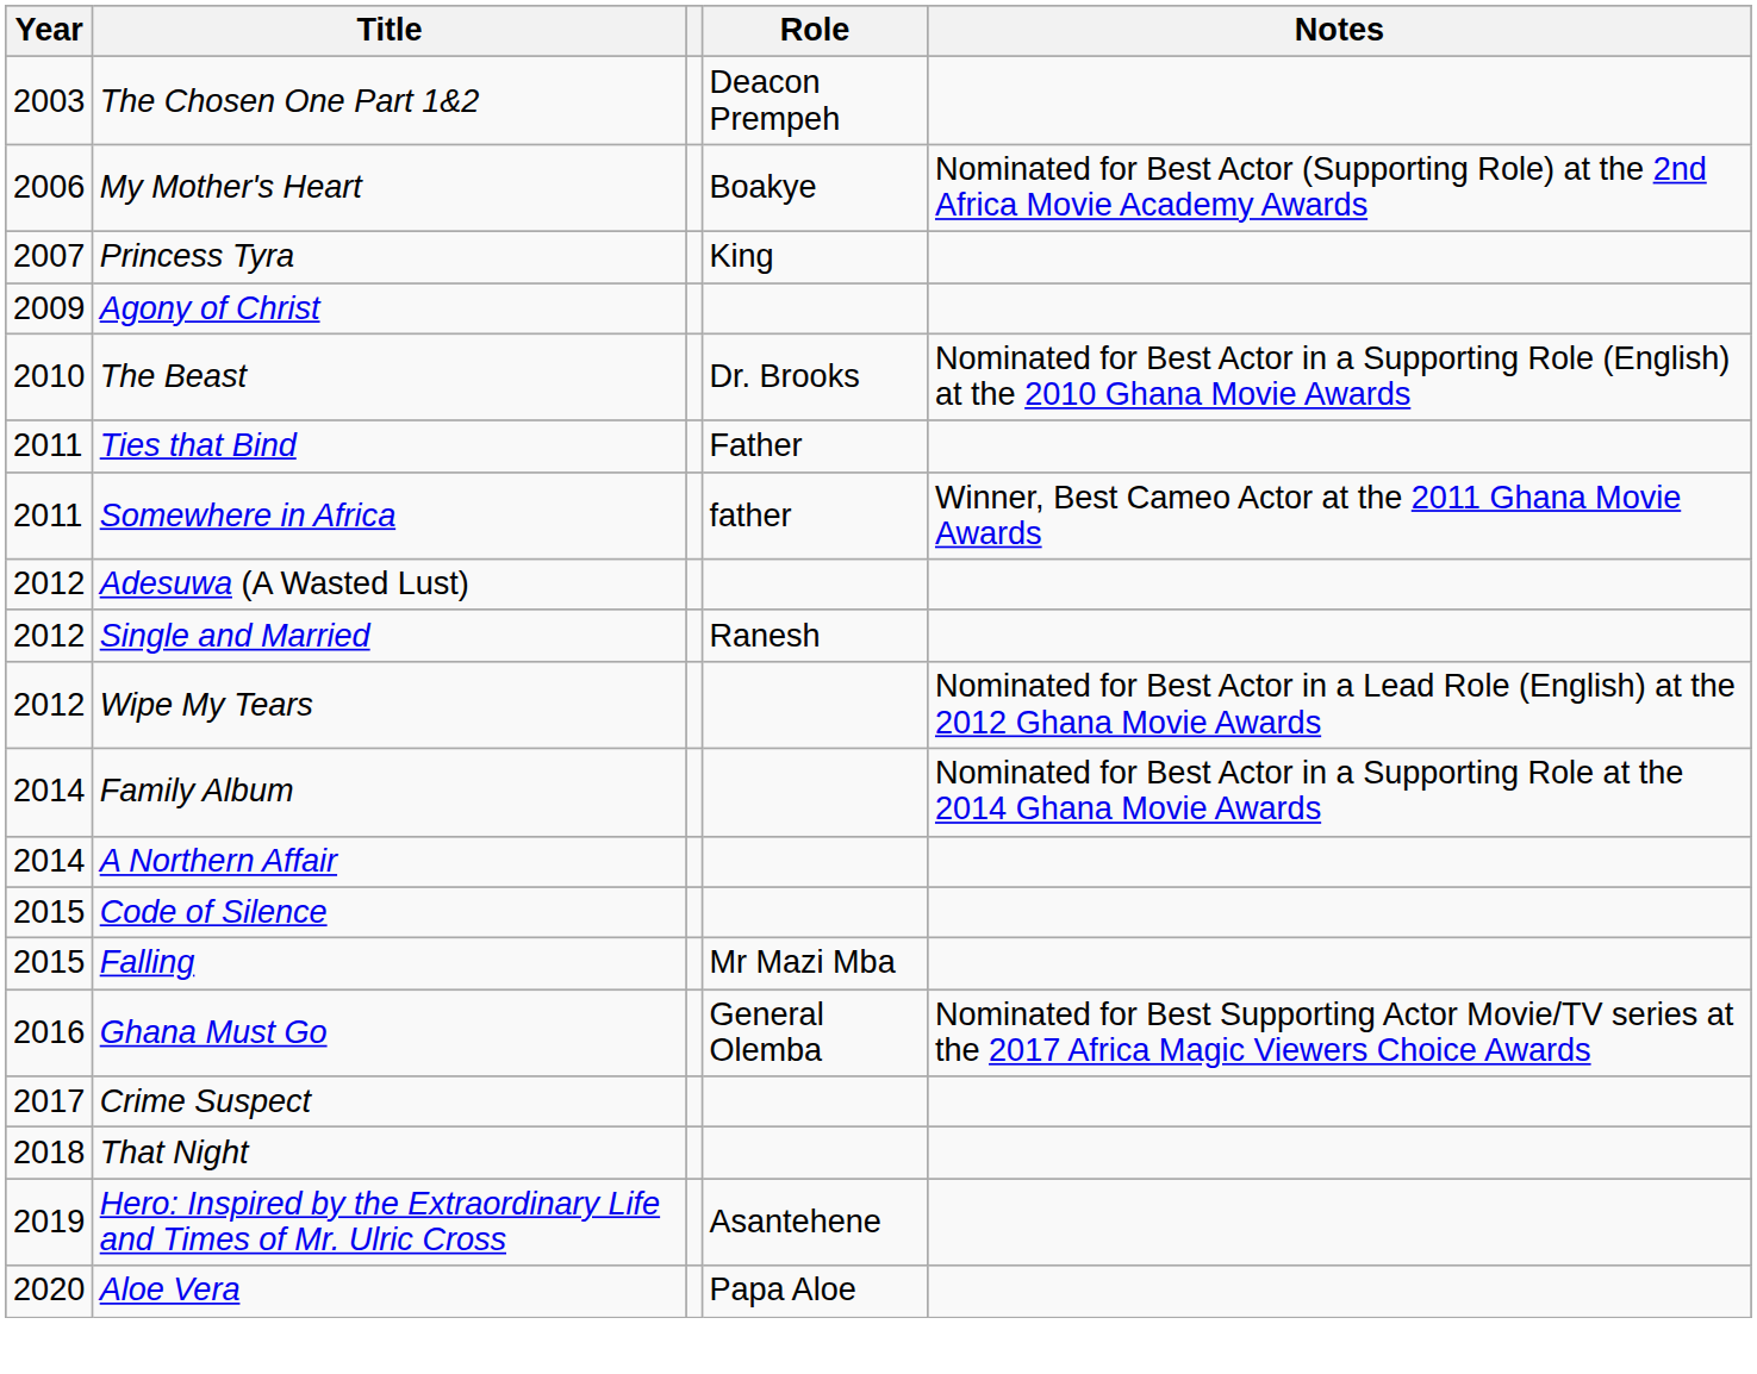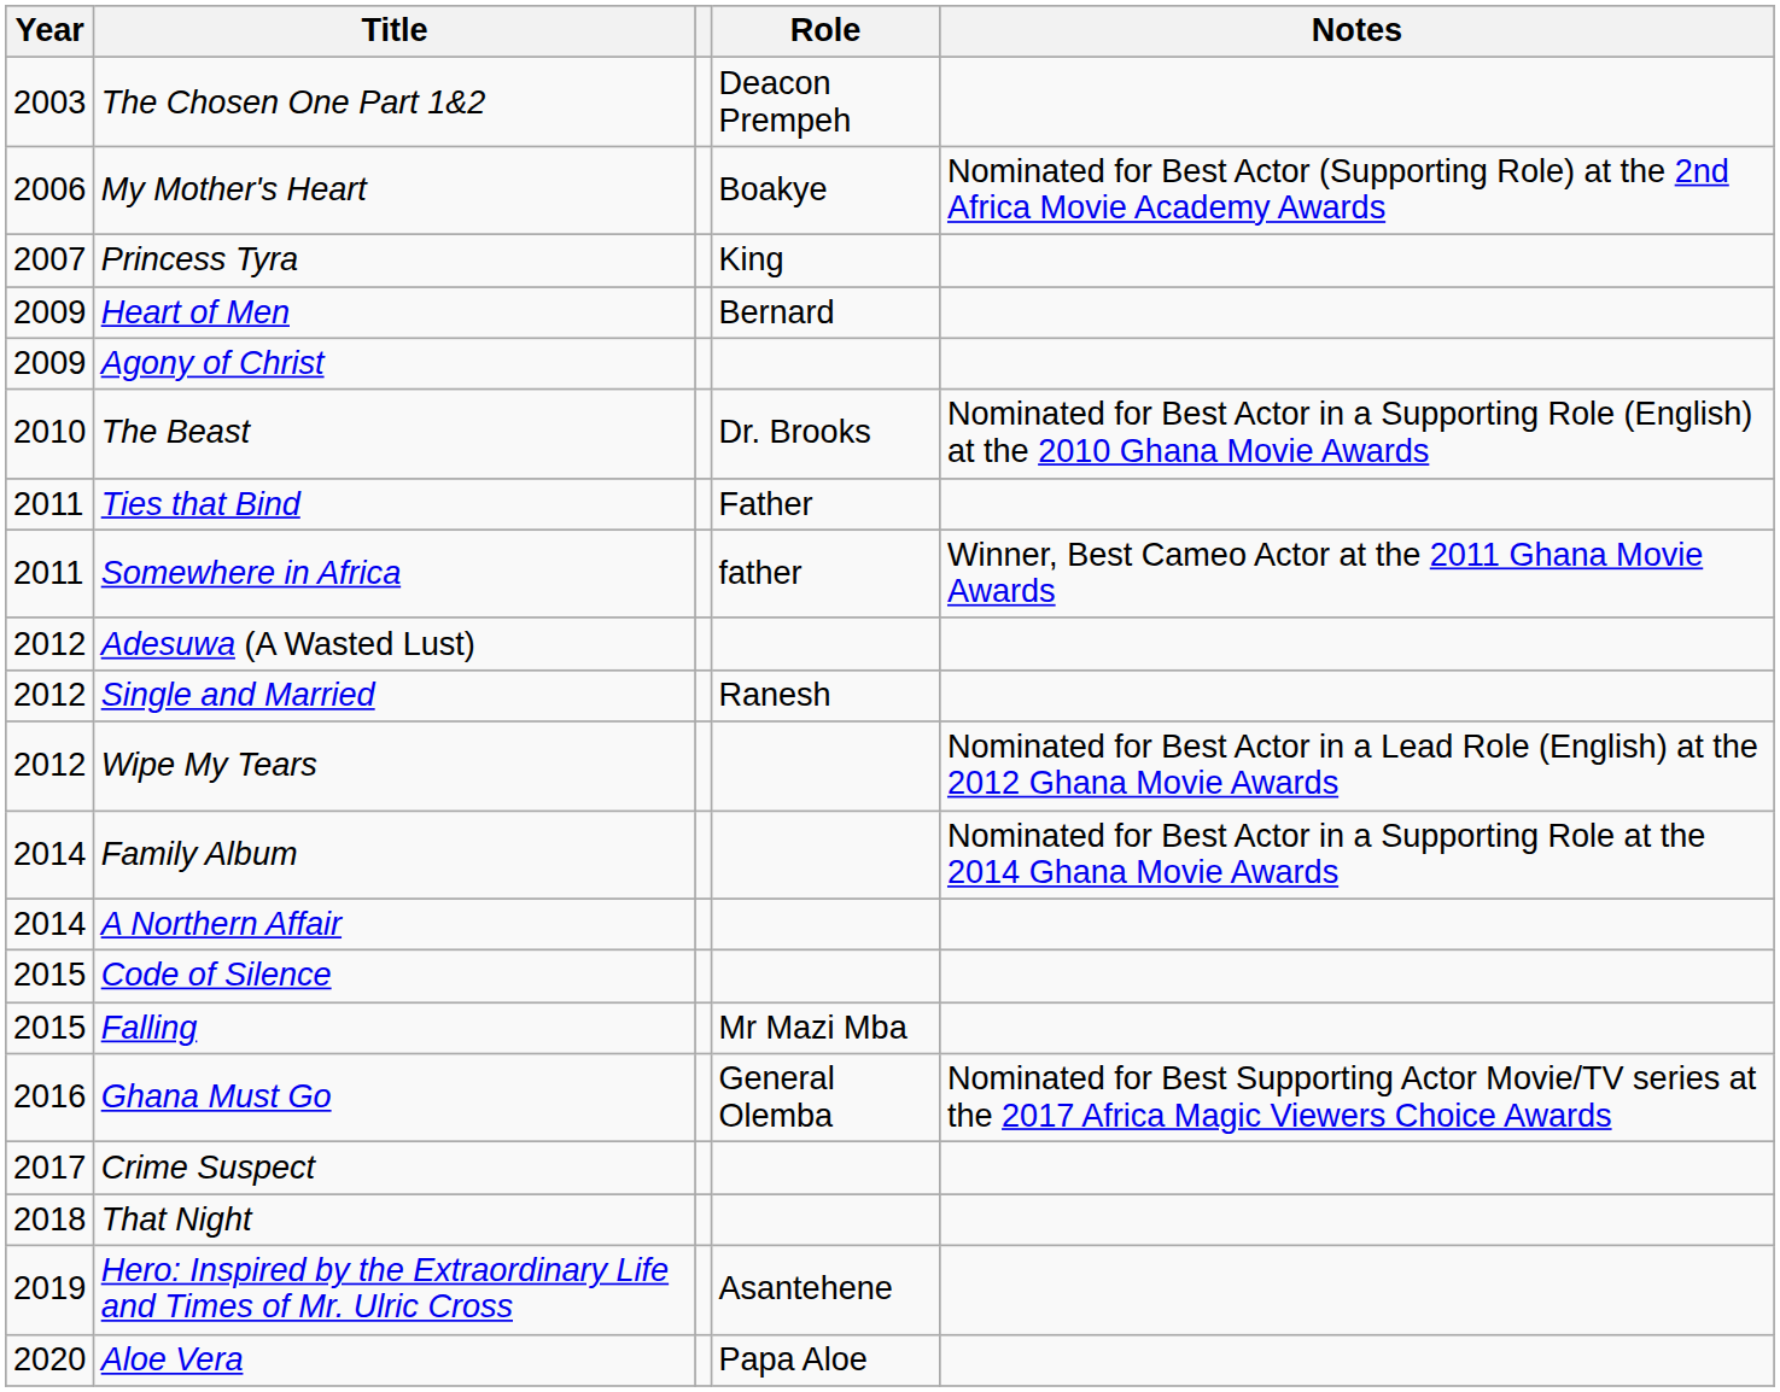+ row: 2009 | Heart of Men | Bernard
